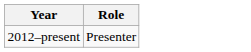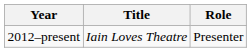+ column: Title | Iain Loves Theatre
